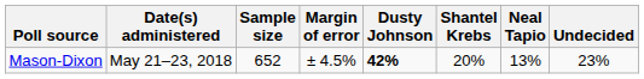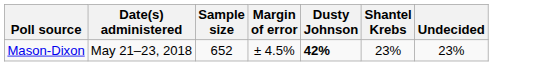- column: Neal Tapio | 13%
Mason-Dixon | Shantel Krebs: 20% -> 23%
